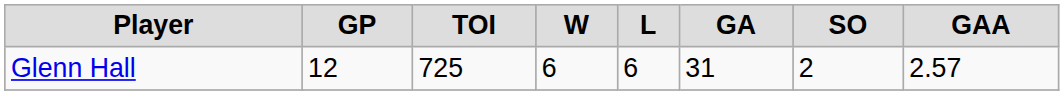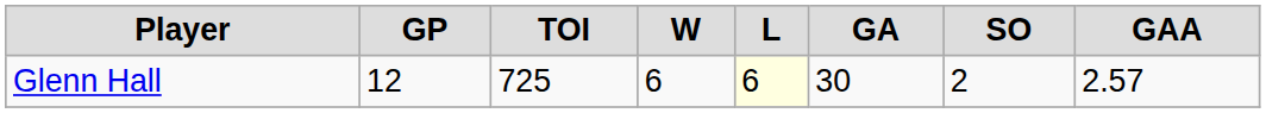Glenn Hall | L: no background -> lightyellow background
Glenn Hall | GA: 31 -> 30
